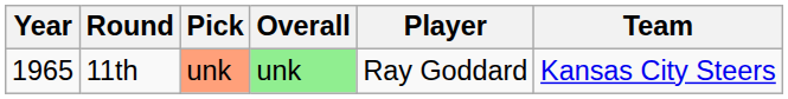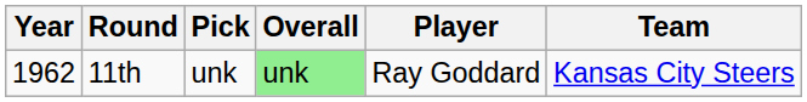11th | Year: 1965 -> 1962
11th | Pick: lightsalmon background -> no background
